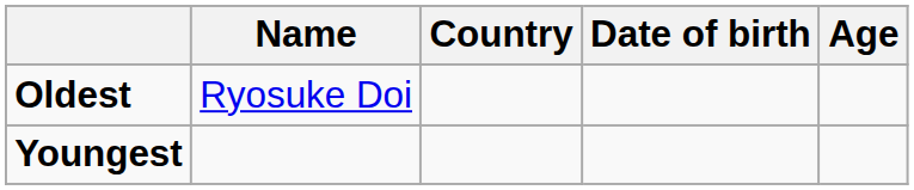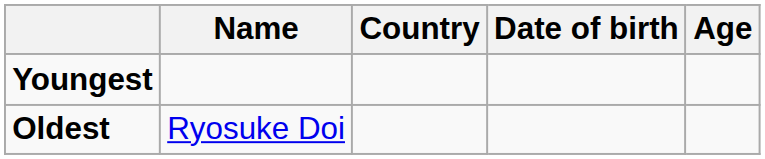rows swapped: Youngest <-> Oldest
